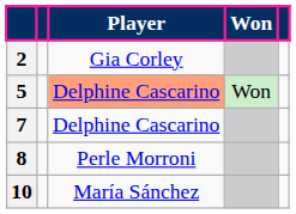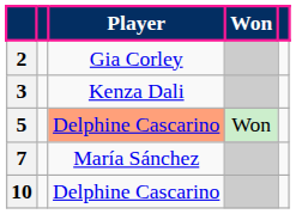+ row: 3 | Kenza Dali
7 | Player: Delphine Cascarino -> María Sánchez
- row: 8 | Perle Morroni
10 | Player: María Sánchez -> Delphine Cascarino
